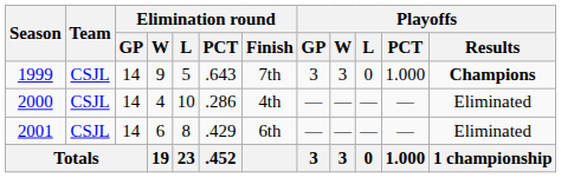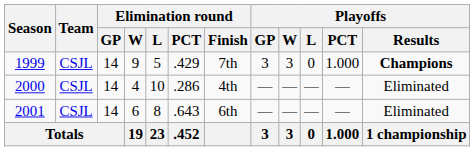1999 | Elimination round / PCT: .643 -> .429
2001 | Elimination round / PCT: .429 -> .643
